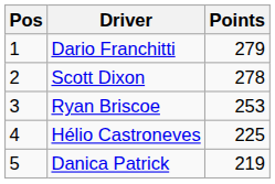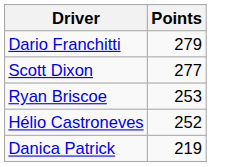- column: Pos | 1 | 2 | 3 | 4 | 5
Scott Dixon | Points: 278 -> 277
Hélio Castroneves | Points: 225 -> 252
